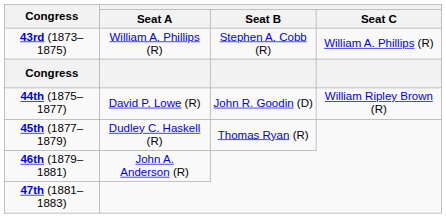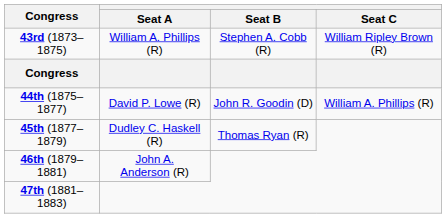43rd (1873–1875) | Seat C: William A. Phillips (R) -> William Ripley Brown (R)
44th (1875–1877) | Seat C: William Ripley Brown (R) -> William A. Phillips (R)
